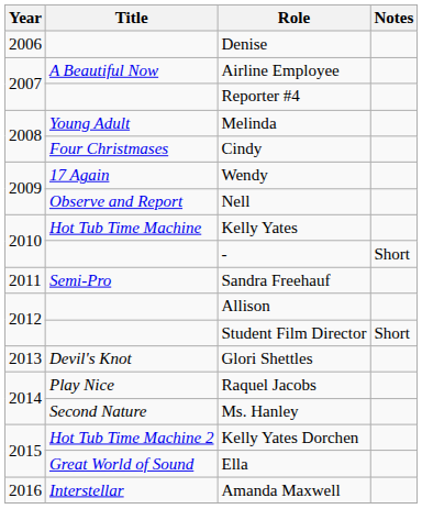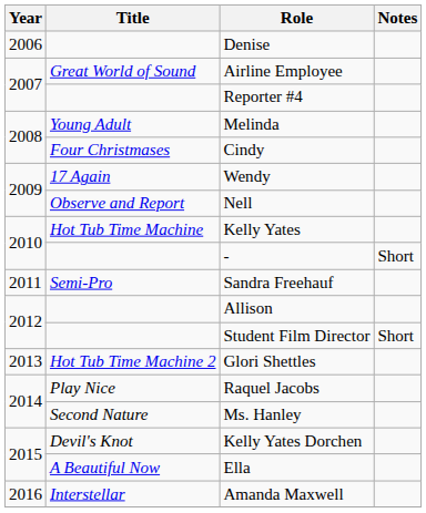Airline Employee | Title: A Beautiful Now -> Great World of Sound
Glori Shettles | Title: Devil's Knot -> Hot Tub Time Machine 2
Kelly Yates Dorchen | Title: Hot Tub Time Machine 2 -> Devil's Knot
Ella | Title: Great World of Sound -> A Beautiful Now
